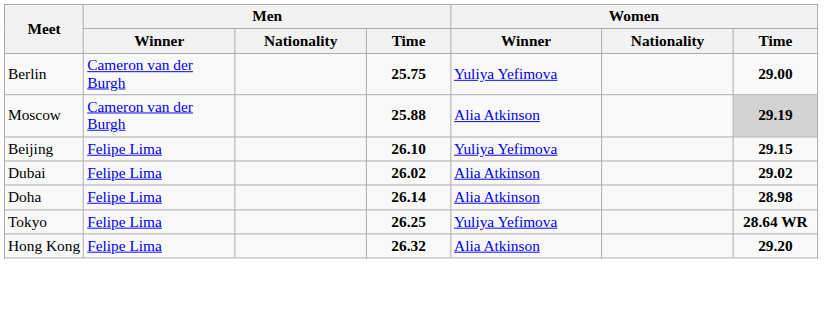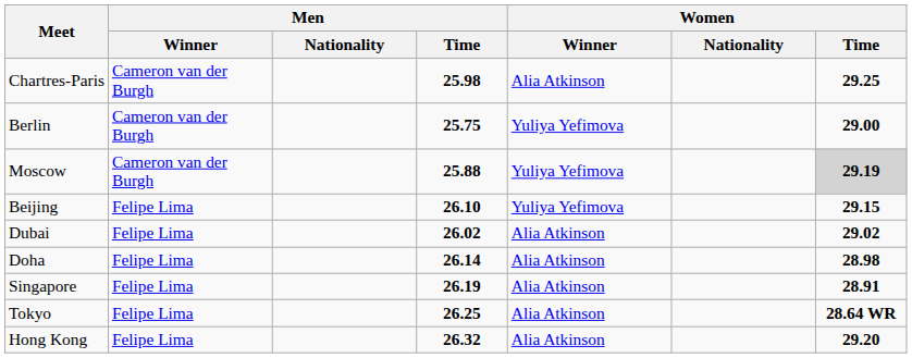+ row: Chartres-Paris | Cameron van der Burgh | 25.98 | Alia Atkinson | 29.25
Moscow | Women / Winner: Alia Atkinson -> Yuliya Yefimova
+ row: Singapore | Felipe Lima | 26.19 | Alia Atkinson | 28.91
Tokyo | Women / Winner: Yuliya Yefimova -> Alia Atkinson
